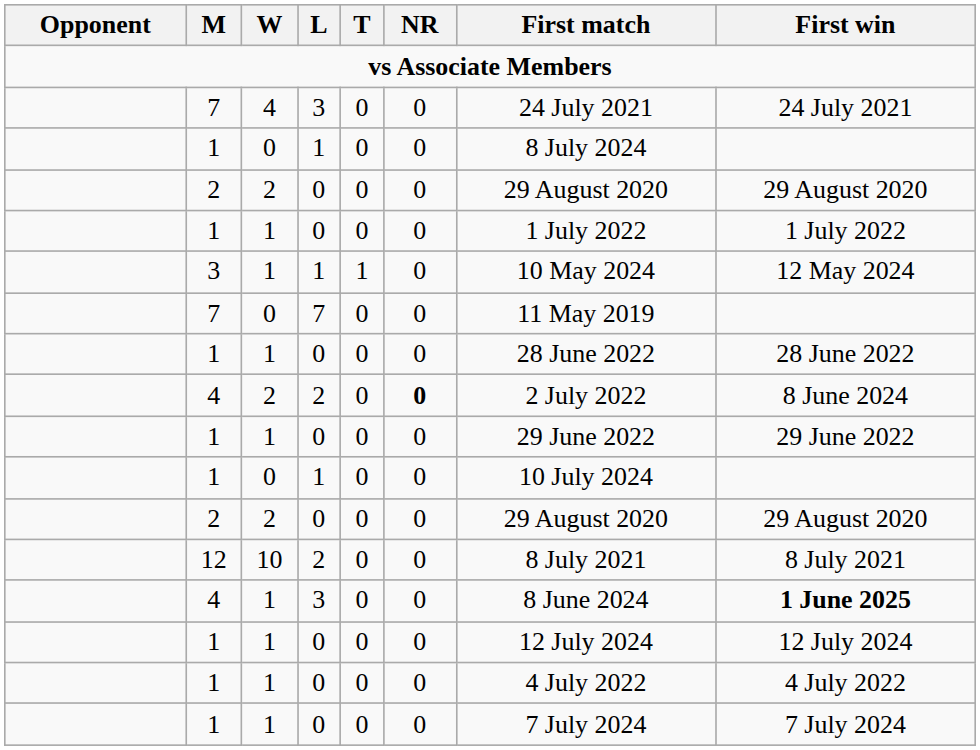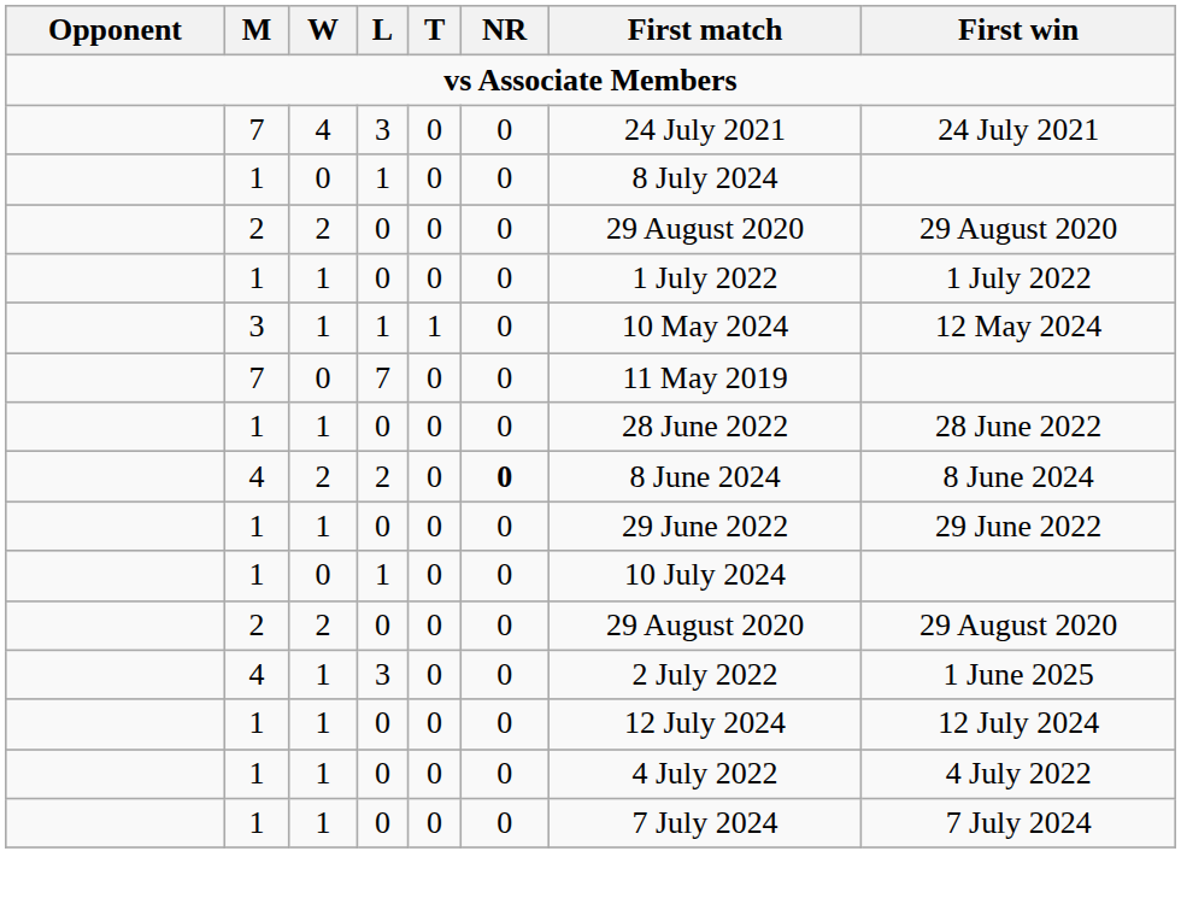4 / 2 | First match: 2 July 2022 -> 8 June 2024
- row: 12 | 10 | 2 | 0 | 0 | 8 July 2021 | 8 July 2021
4 / 1 | First match: 8 June 2024 -> 2 July 2022
4 / 1 | First win: bold -> normal
